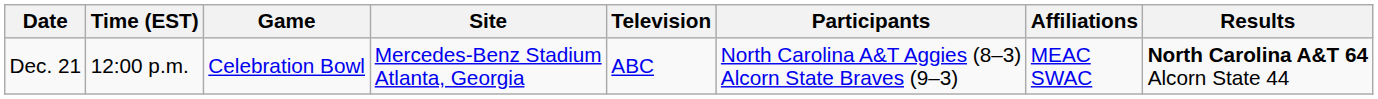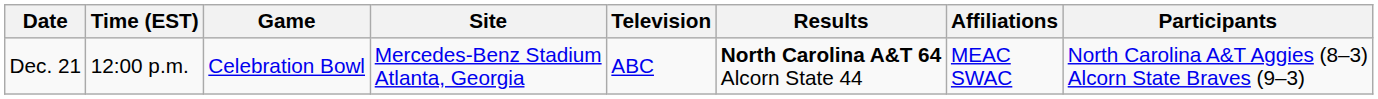columns swapped: Participants <-> Results
